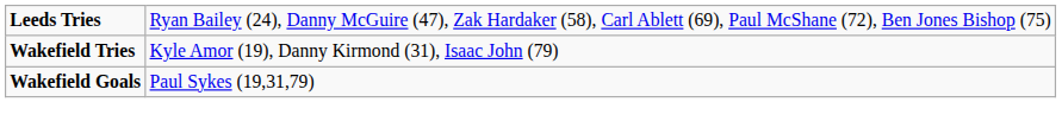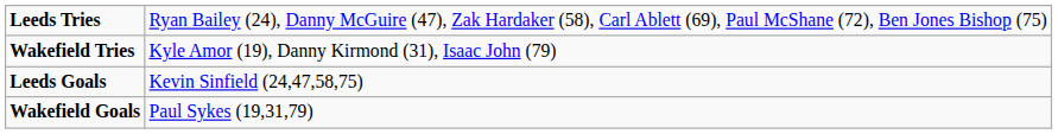+ row: Leeds Goals | Kevin Sinfield (24,47,58,75)
